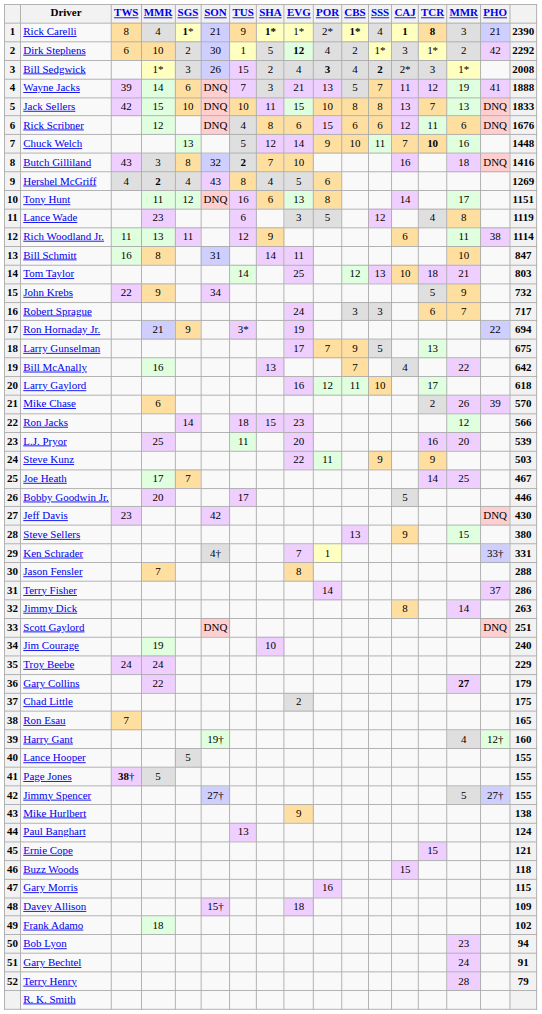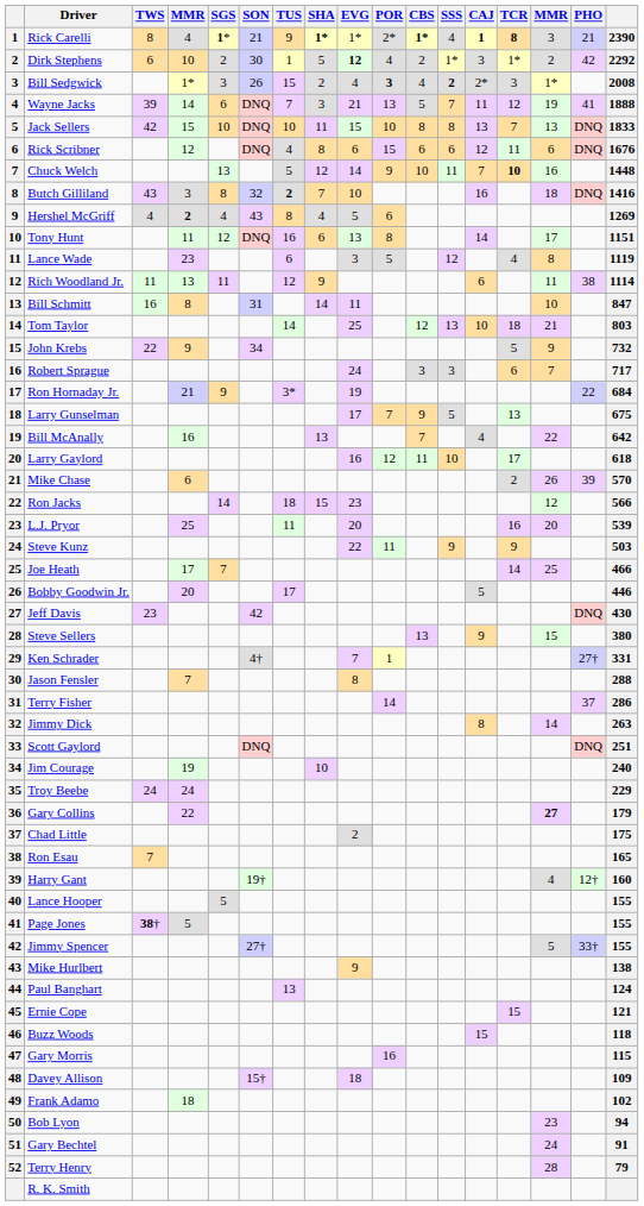Ron Hornaday Jr. | column 17: 694 -> 684
Joe Heath | column 17: 467 -> 466
Ken Schrader | PHO: 33† -> 27†
Jimmy Spencer | PHO: 27† -> 33†
